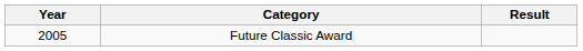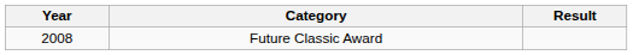Future Classic Award | Year: 2005 -> 2008
